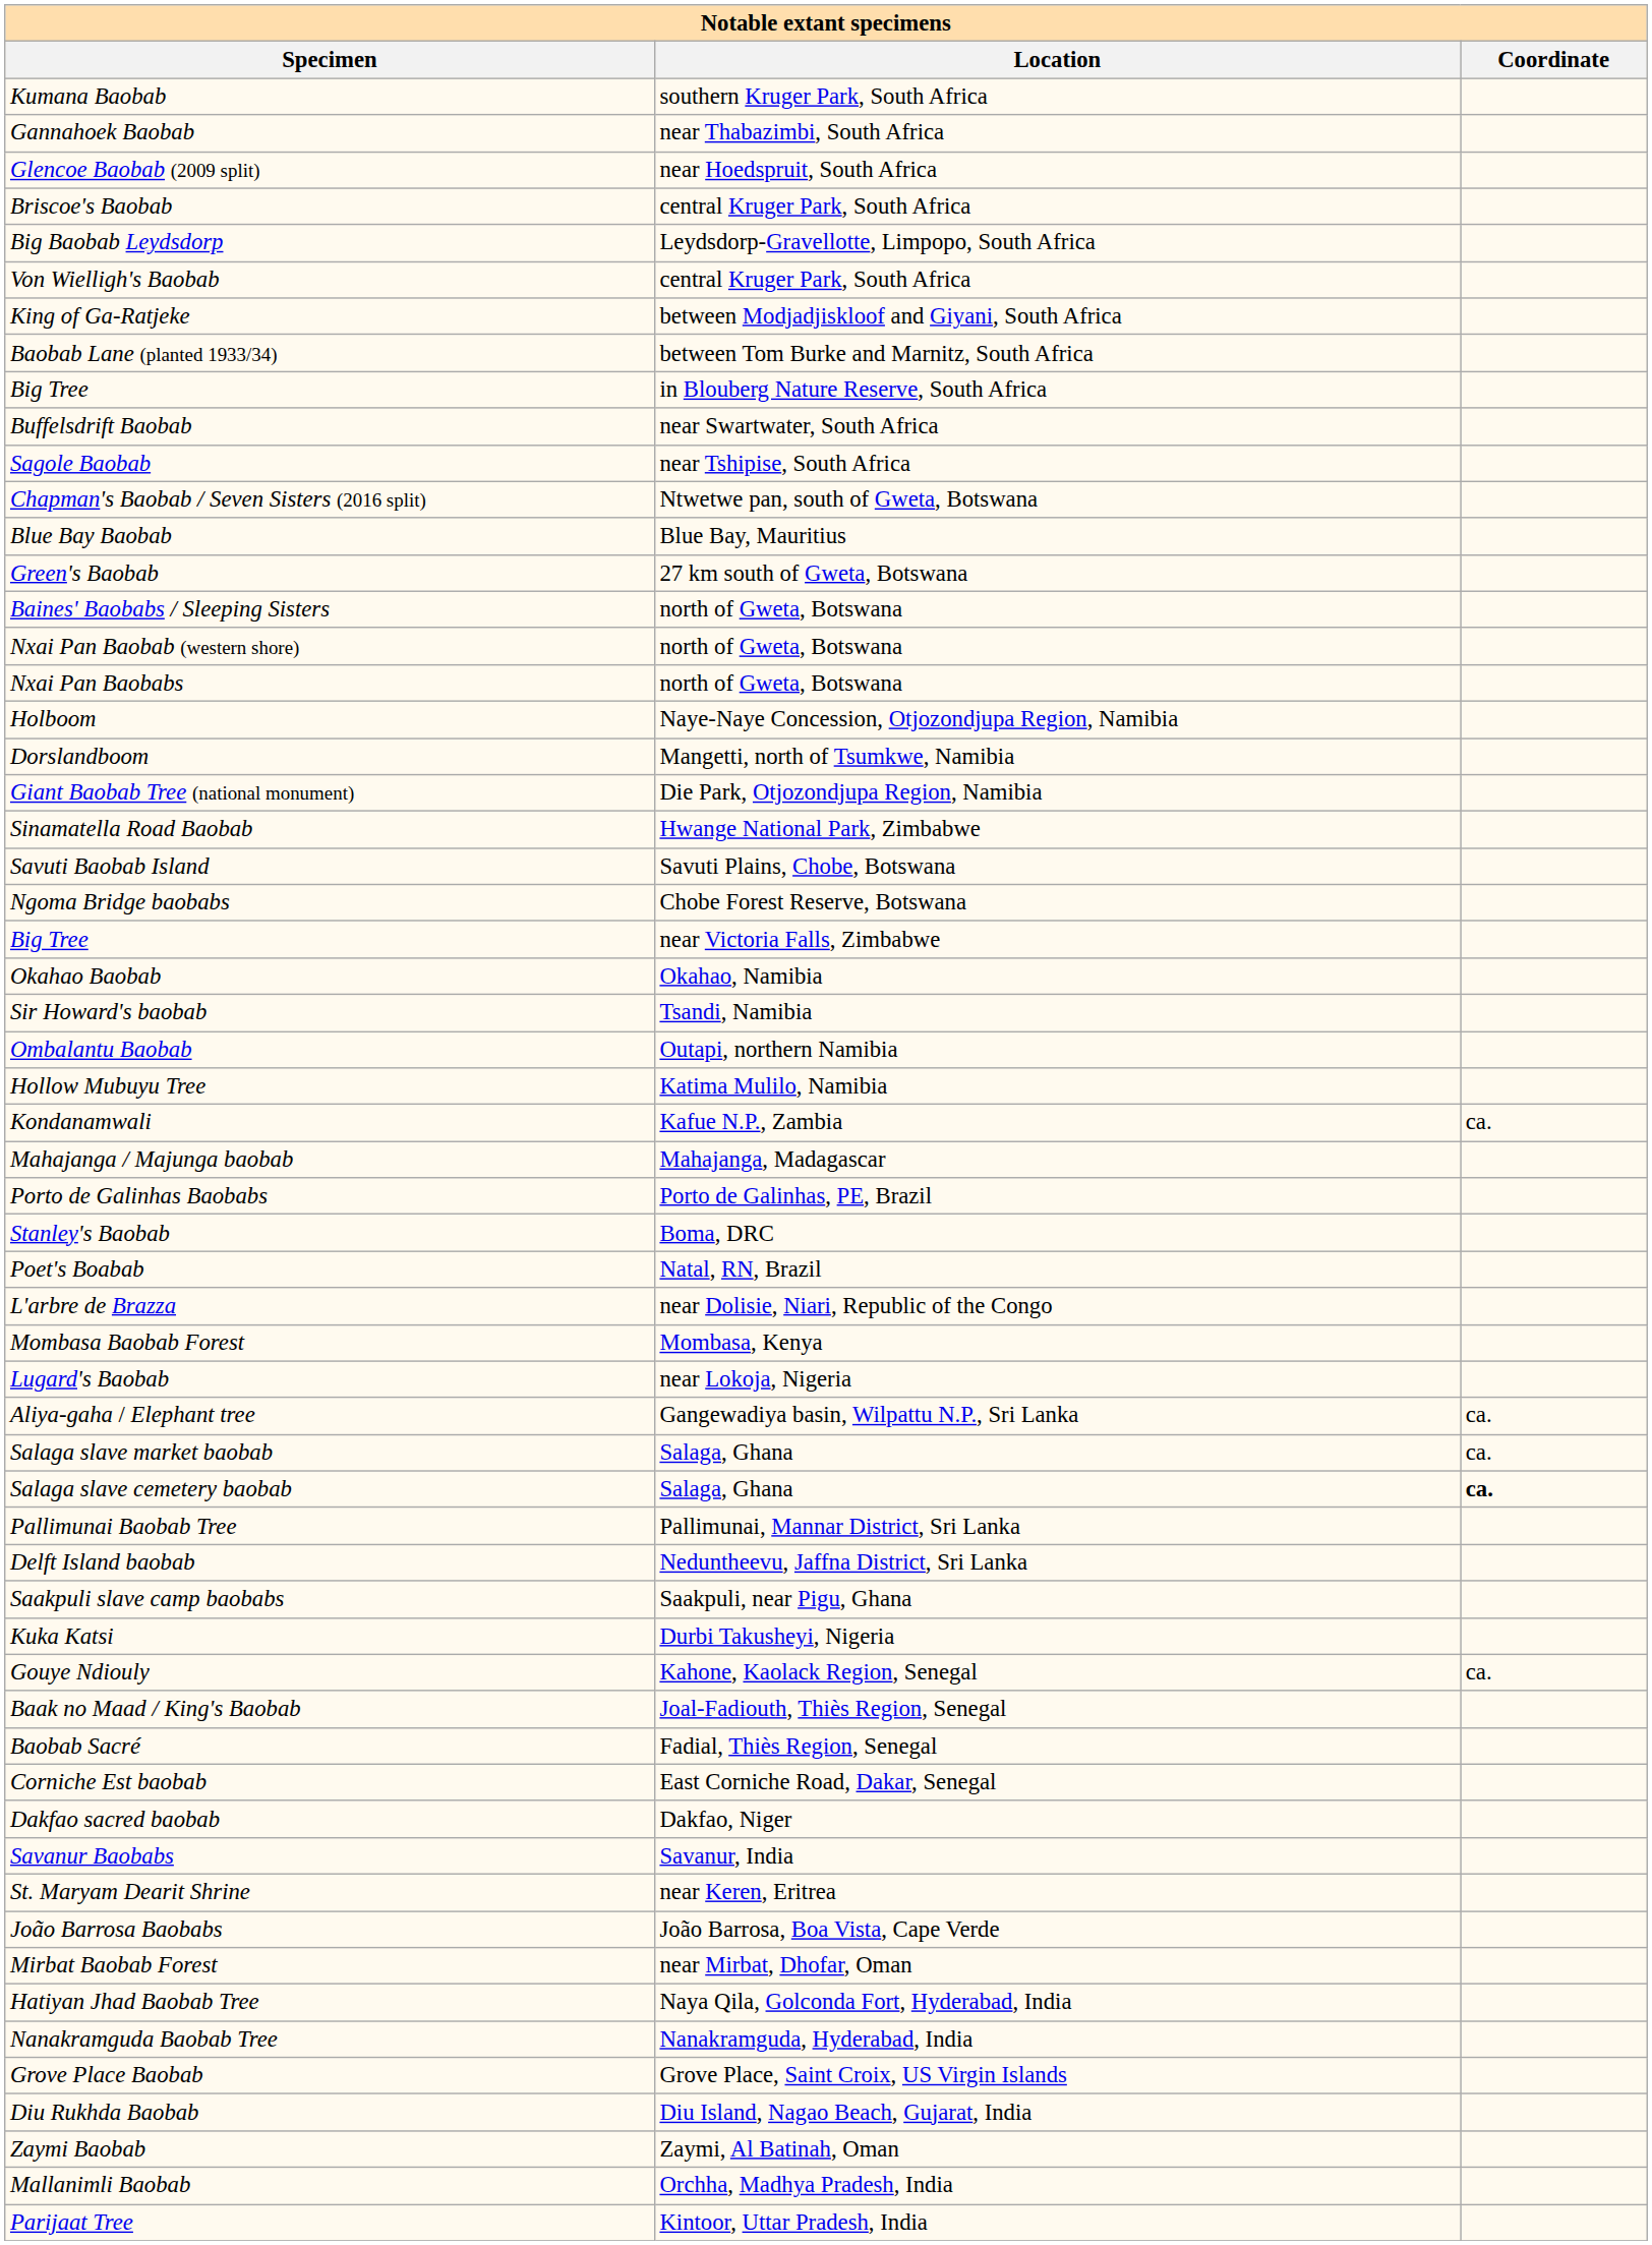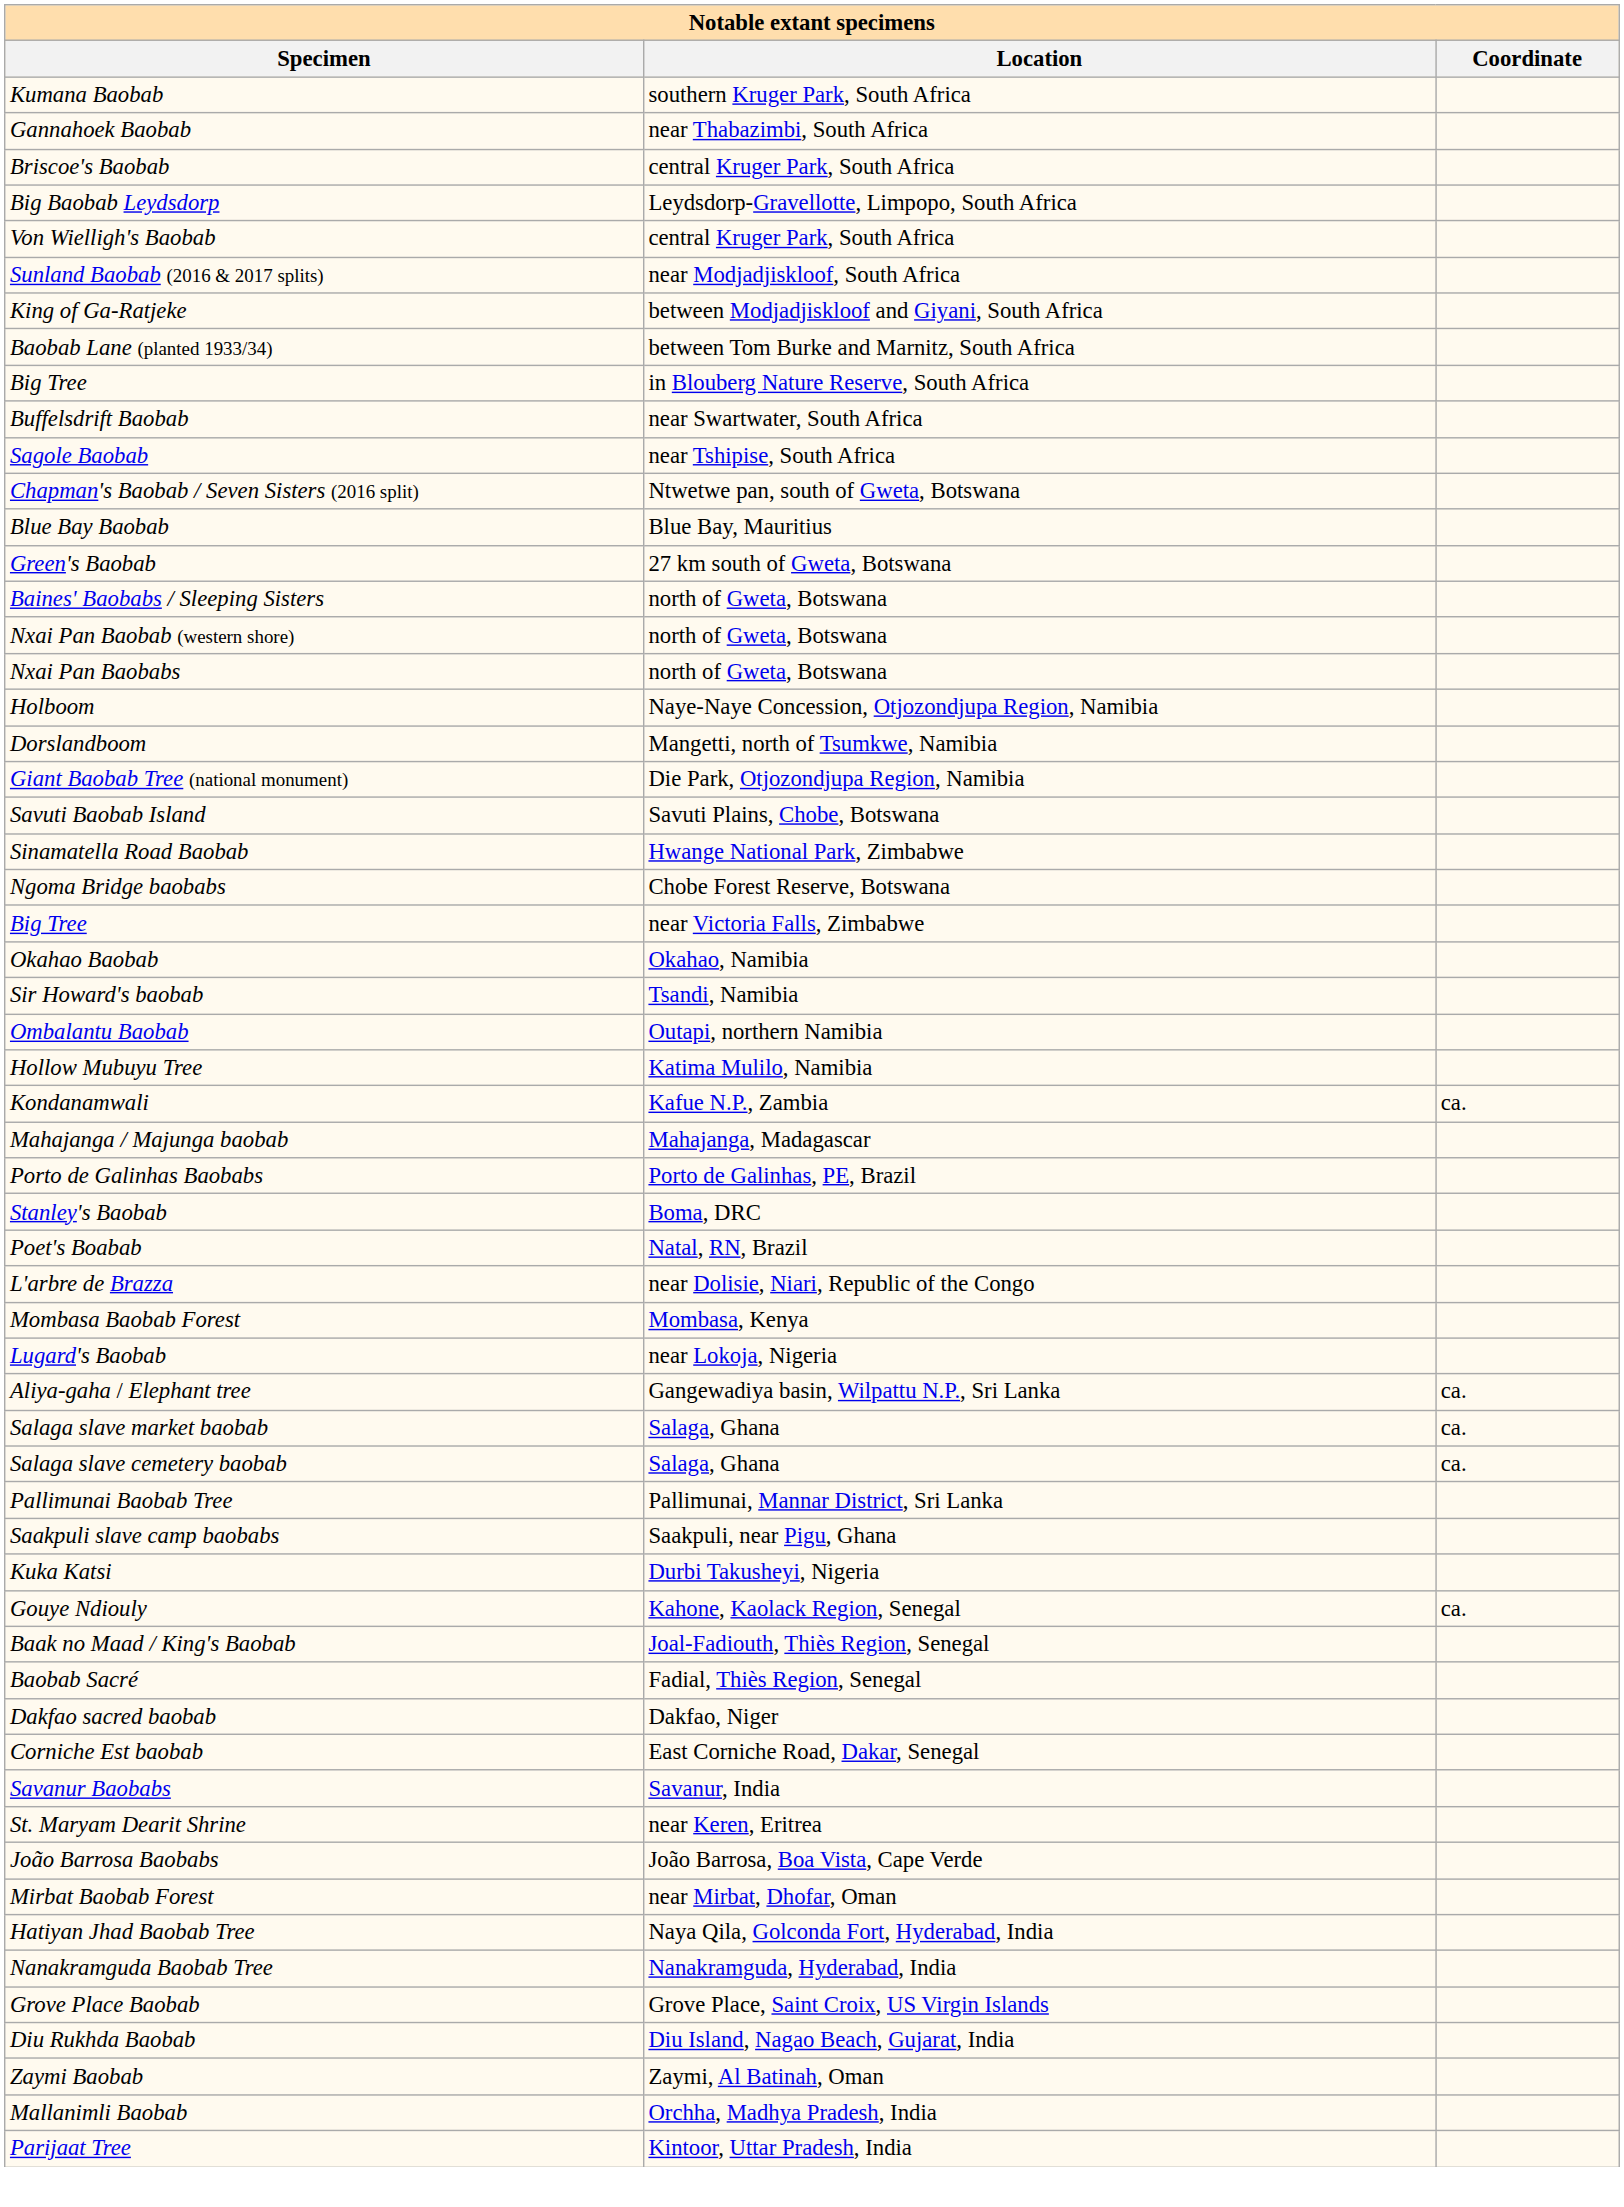- row: Glencoe Baobab (2009 split) | near Hoedspruit, South Africa
+ row: Sunland Baobab (2016 & 2017 splits) | near Modjadjiskloof, South Africa
rows swapped: Savuti Baobab Island <-> Sinamatella Road Baobab
Salaga slave cemetery baobab | Coordinate: bold -> normal
- row: Delft Island baobab | Neduntheevu, Jaffna District, Sri Lanka
rows swapped: Dakfao sacred baobab <-> Corniche Est baobab
